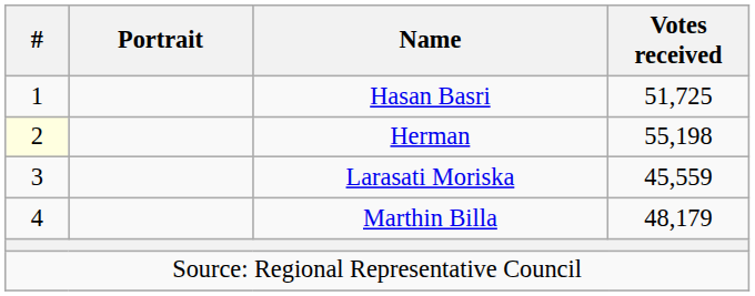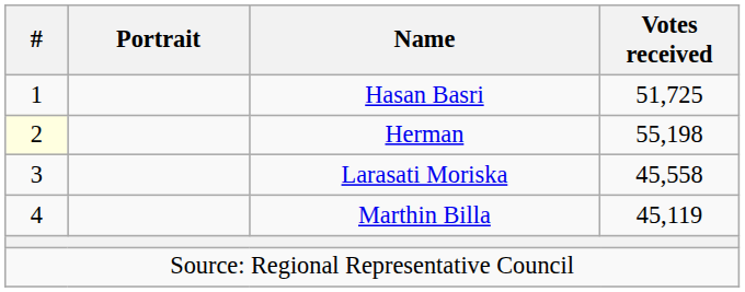Larasati Moriska | Votes received: 45,559 -> 45,558
Marthin Billa | Votes received: 48,179 -> 45,119
